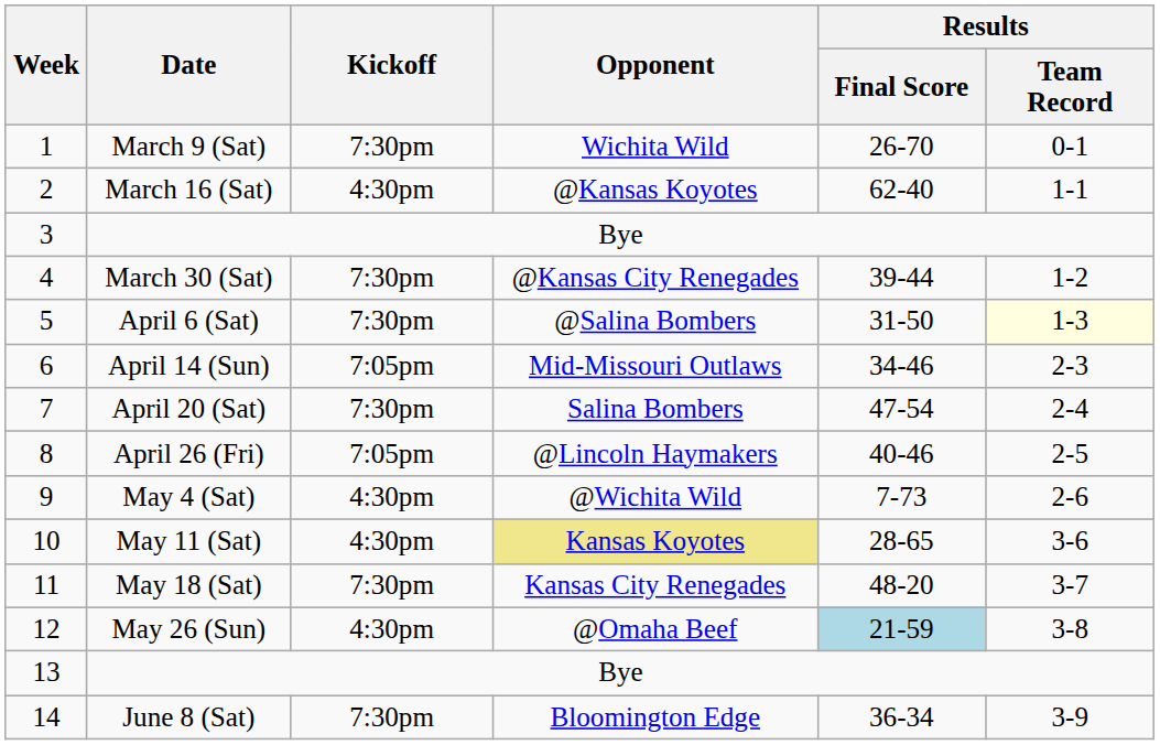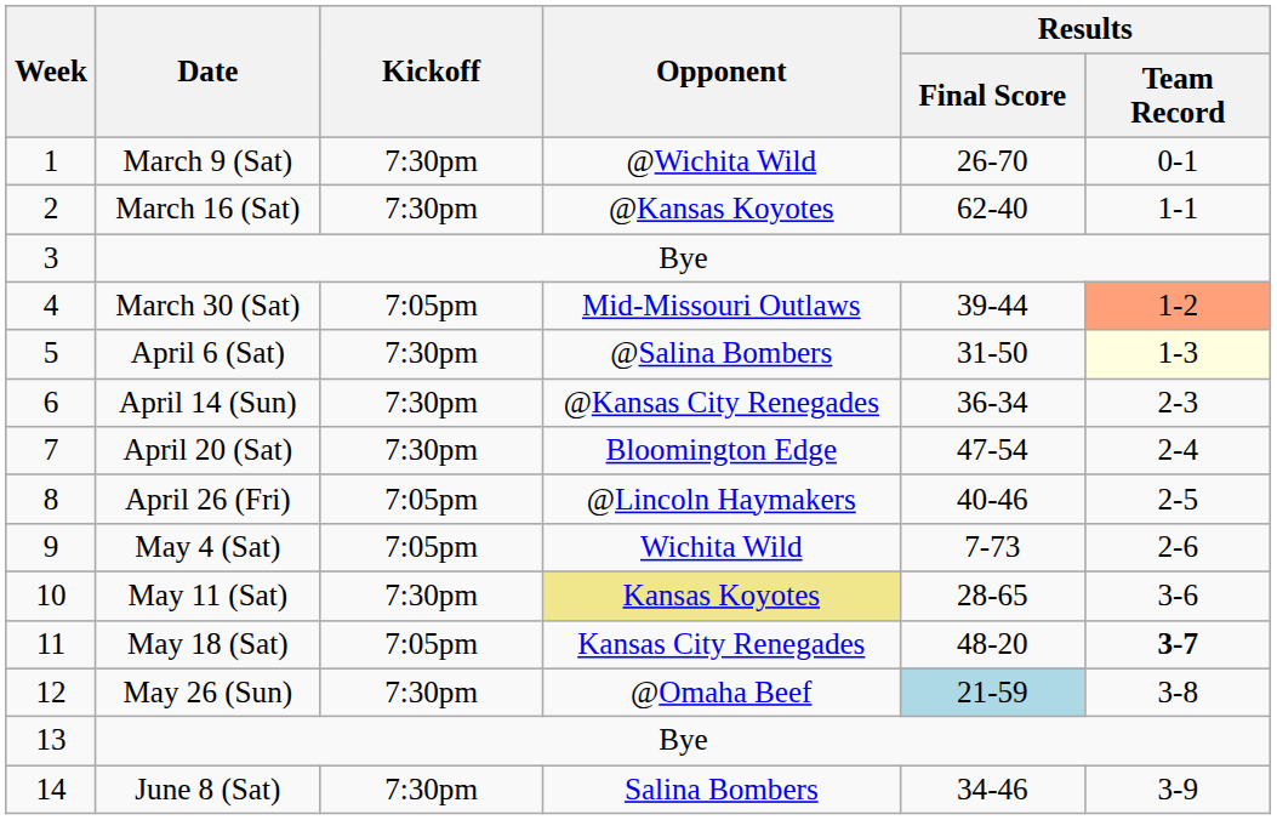March 9 (Sat) | Opponent: Wichita Wild -> @Wichita Wild
March 16 (Sat) | Kickoff: 4:30pm -> 7:30pm
March 30 (Sat) | Kickoff: 7:30pm -> 7:05pm
March 30 (Sat) | Opponent: @Kansas City Renegades -> Mid-Missouri Outlaws
March 30 (Sat) | Results / Team Record: no background -> lightsalmon background
April 14 (Sun) | Kickoff: 7:05pm -> 7:30pm
April 14 (Sun) | Opponent: Mid-Missouri Outlaws -> @Kansas City Renegades
April 14 (Sun) | Results / Final Score: 34-46 -> 36-34
April 20 (Sat) | Opponent: Salina Bombers -> Bloomington Edge
May 4 (Sat) | Kickoff: 4:30pm -> 7:05pm
May 4 (Sat) | Opponent: @Wichita Wild -> Wichita Wild
May 11 (Sat) | Kickoff: 4:30pm -> 7:30pm
May 18 (Sat) | Kickoff: 7:30pm -> 7:05pm
May 18 (Sat) | Results / Team Record: normal -> bold
May 26 (Sun) | Kickoff: 4:30pm -> 7:30pm
June 8 (Sat) | Opponent: Bloomington Edge -> Salina Bombers
June 8 (Sat) | Results / Final Score: 36-34 -> 34-46
